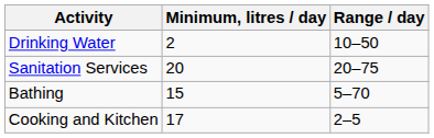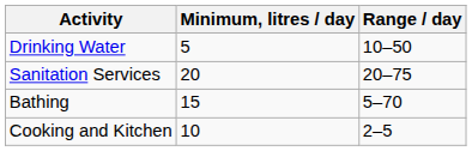Drinking Water | Minimum, litres / day: 2 -> 5
Cooking and Kitchen | Minimum, litres / day: 17 -> 10
